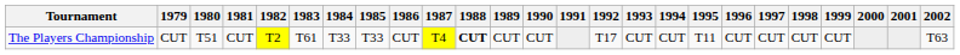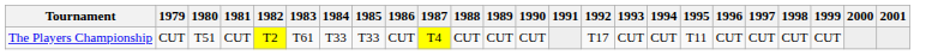- column: 2002 | T63
The Players Championship | 1988: bold -> normal
